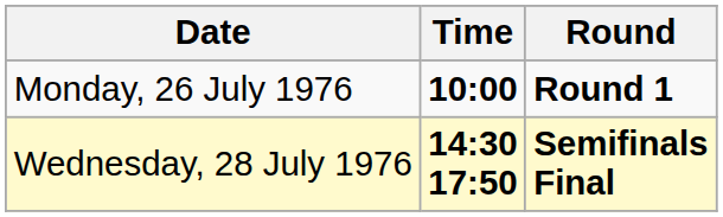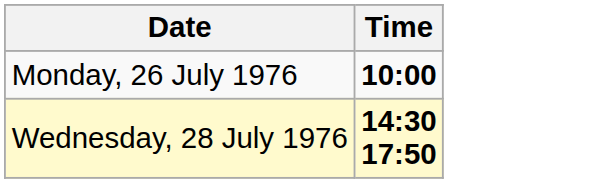- column: Round | Round 1 | Semifinals Final
